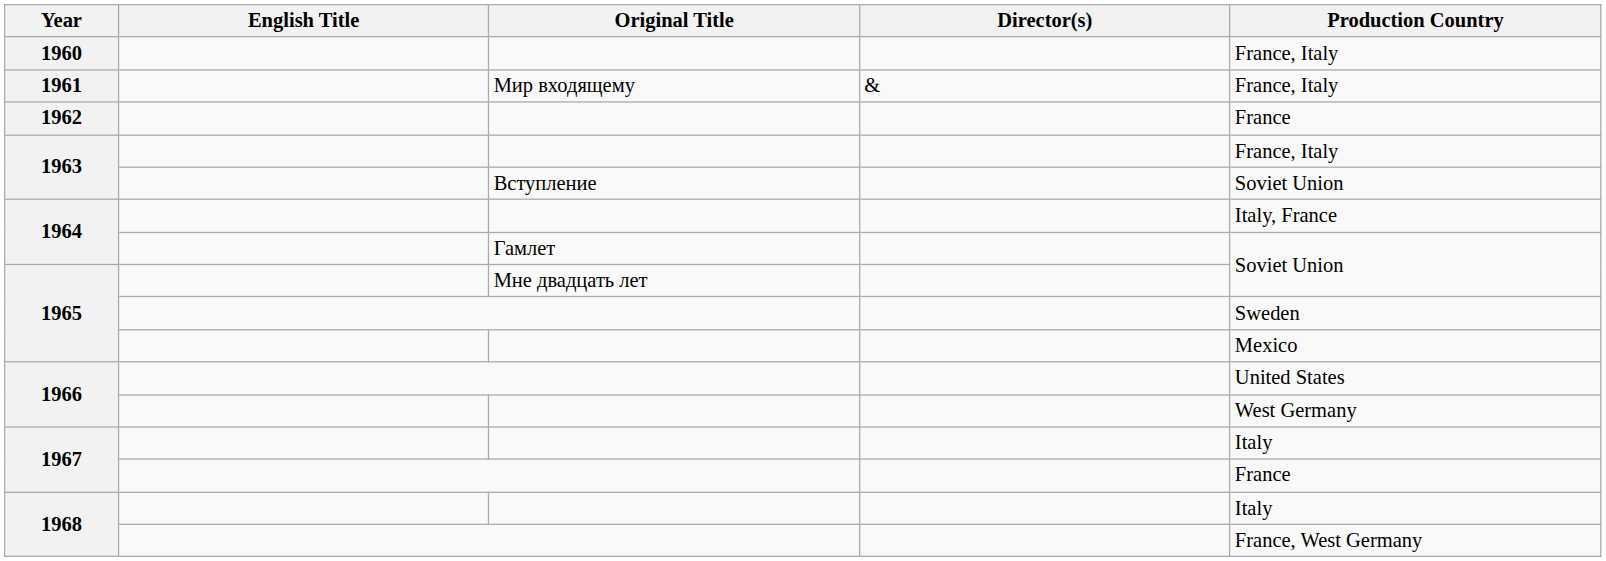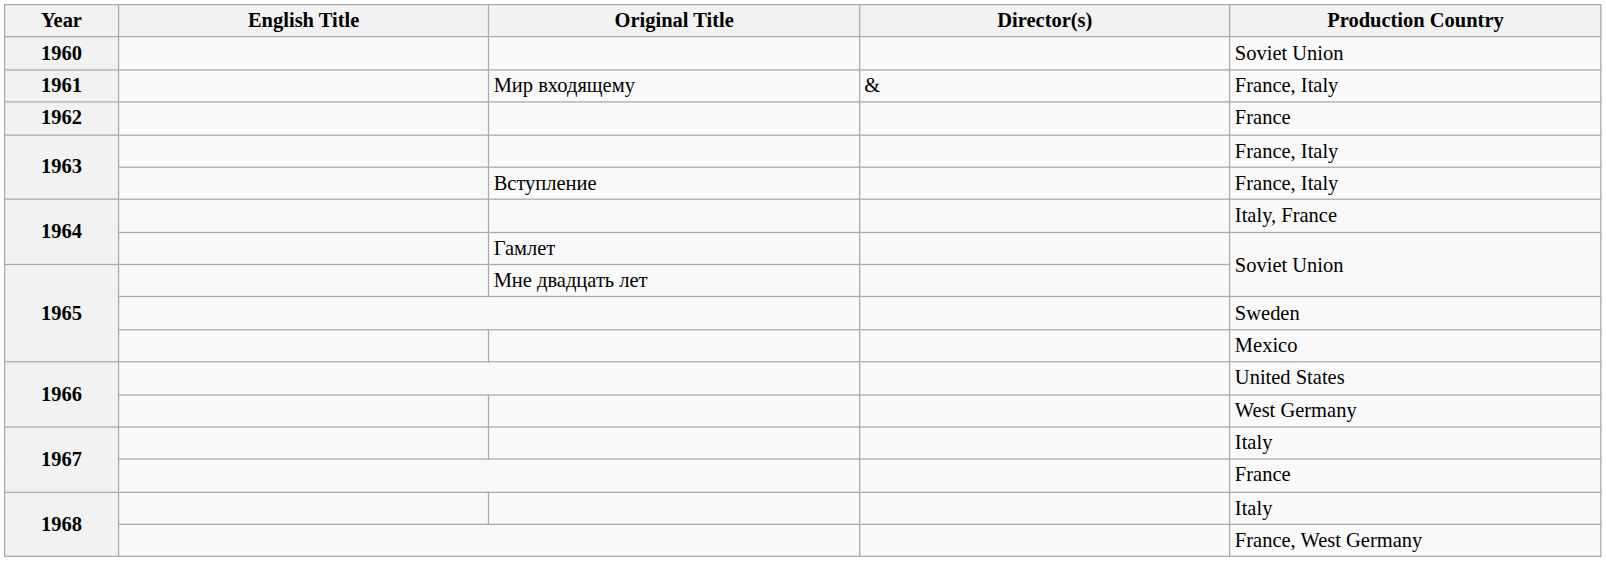1960 | Production Country: France, Italy -> Soviet Union
1963 / Вступление | Production Country: Soviet Union -> France, Italy
